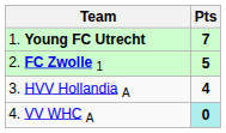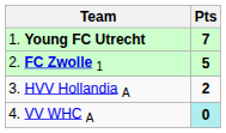3. HVV Hollandia A | Pts: 4 -> 2
